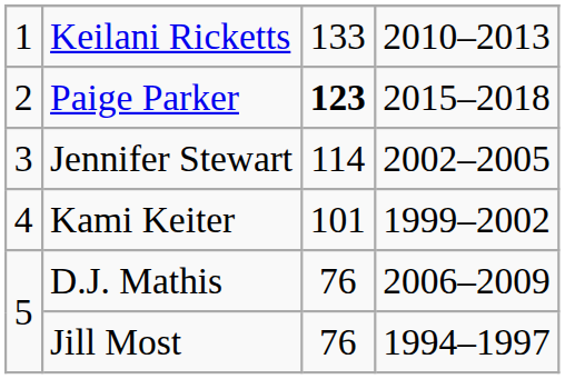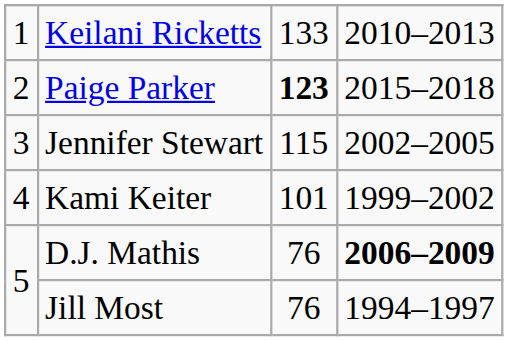Jennifer Stewart | column 3: 114 -> 115
D.J. Mathis | column 4: normal -> bold
